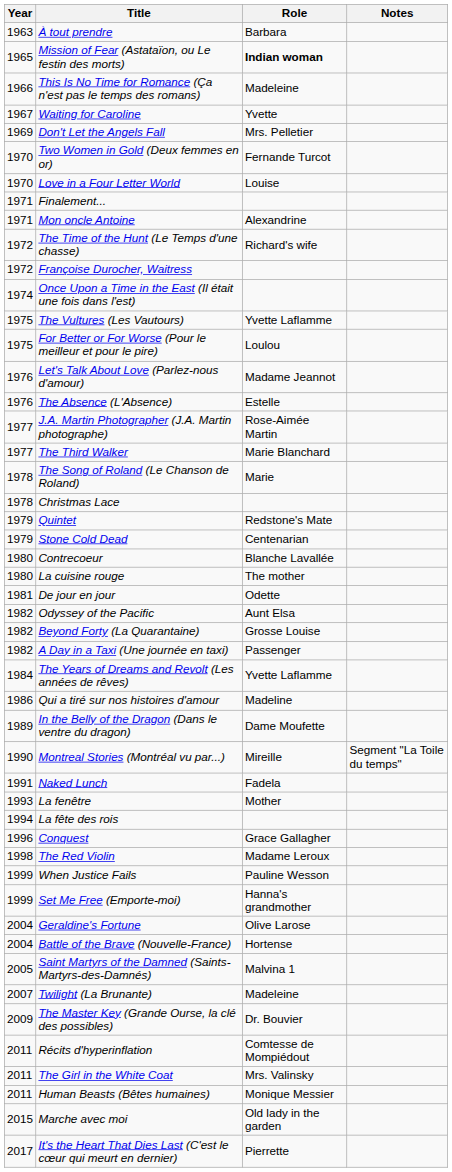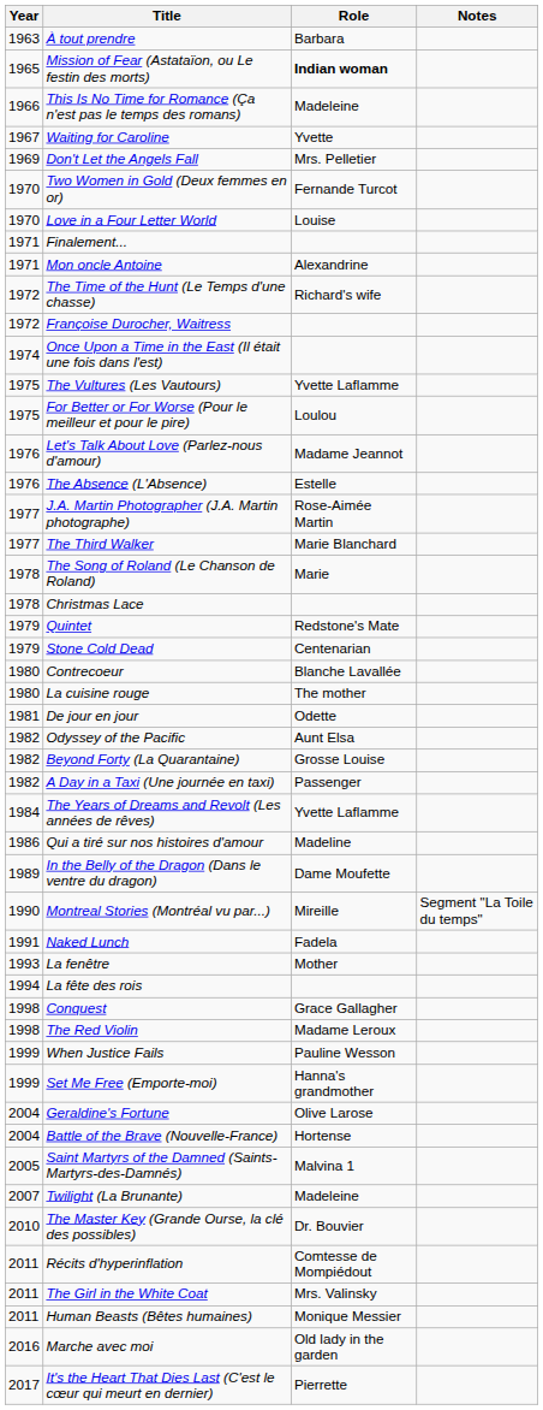Conquest | Year: 1996 -> 1998
The Master Key (Grande Ourse, la clé des possibles) | Year: 2009 -> 2010
Marche avec moi | Year: 2015 -> 2016
